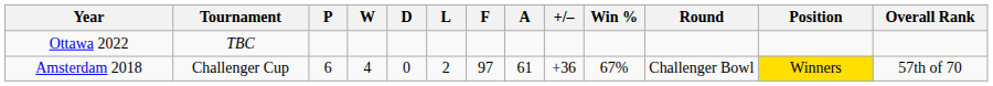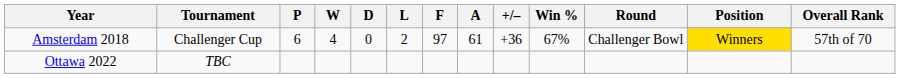rows swapped: Amsterdam 2018 <-> Ottawa 2022
